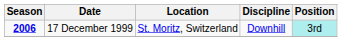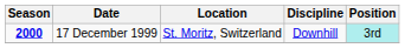17 December 1999 | Season: 2006 -> 2000
